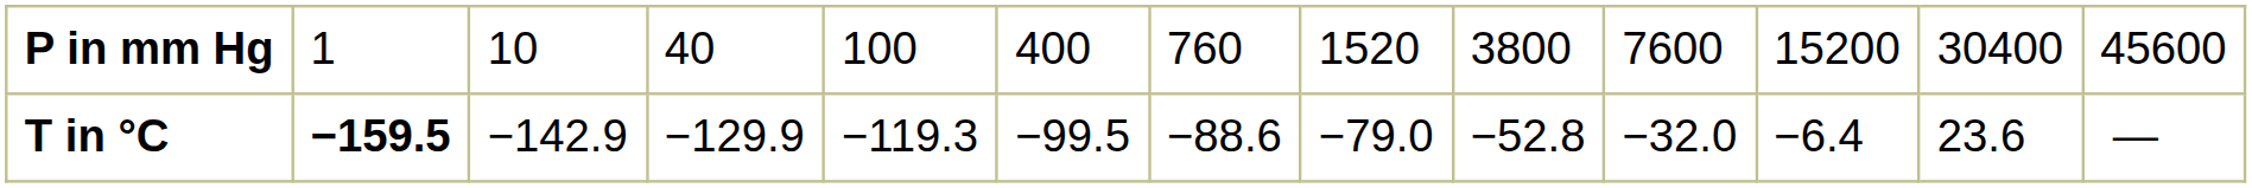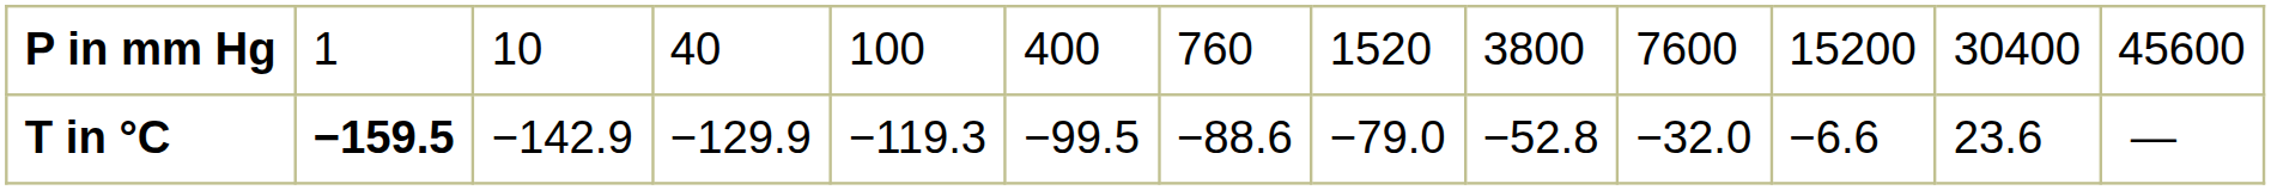T in °C | column 11: −6.4 -> −6.6
